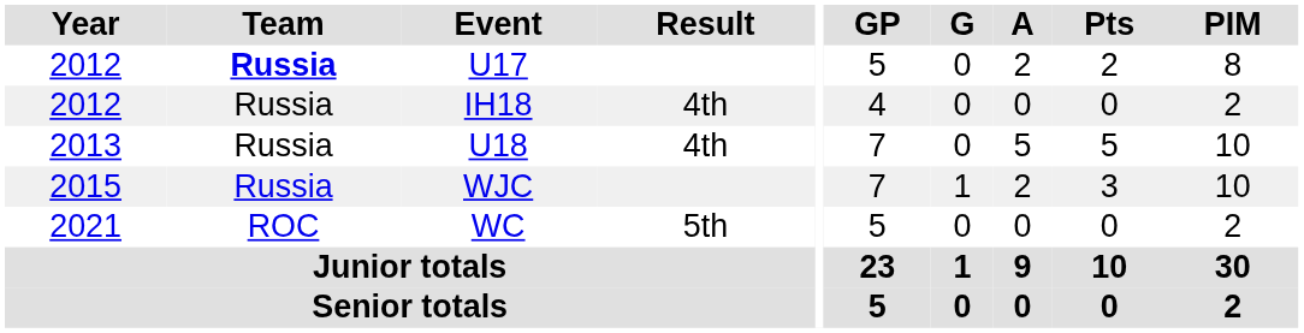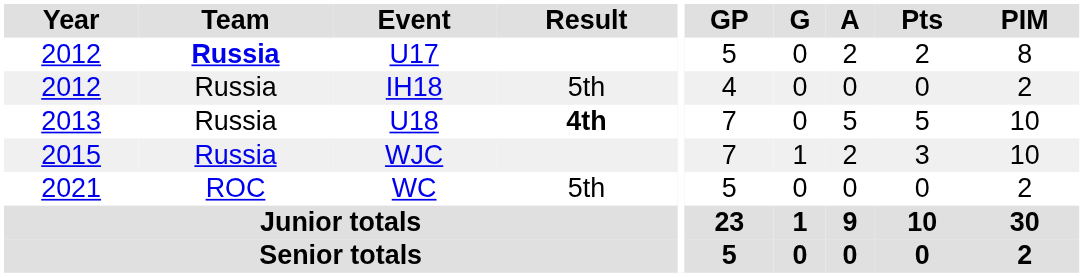IH18 | Result: 4th -> 5th
U18 | Result: normal -> bold
